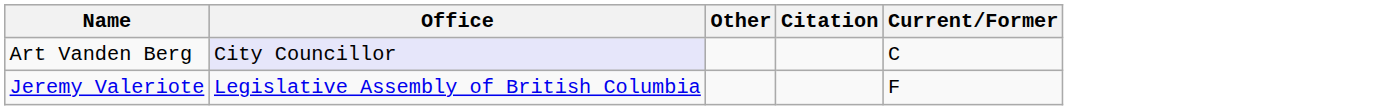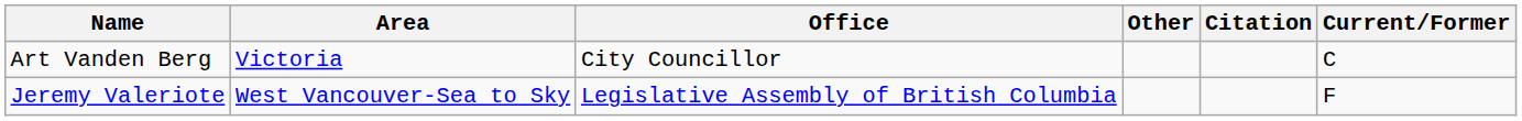+ column: Area | Victoria | West Vancouver-Sea to Sky
Art Vanden Berg | Office: lavender background -> no background
